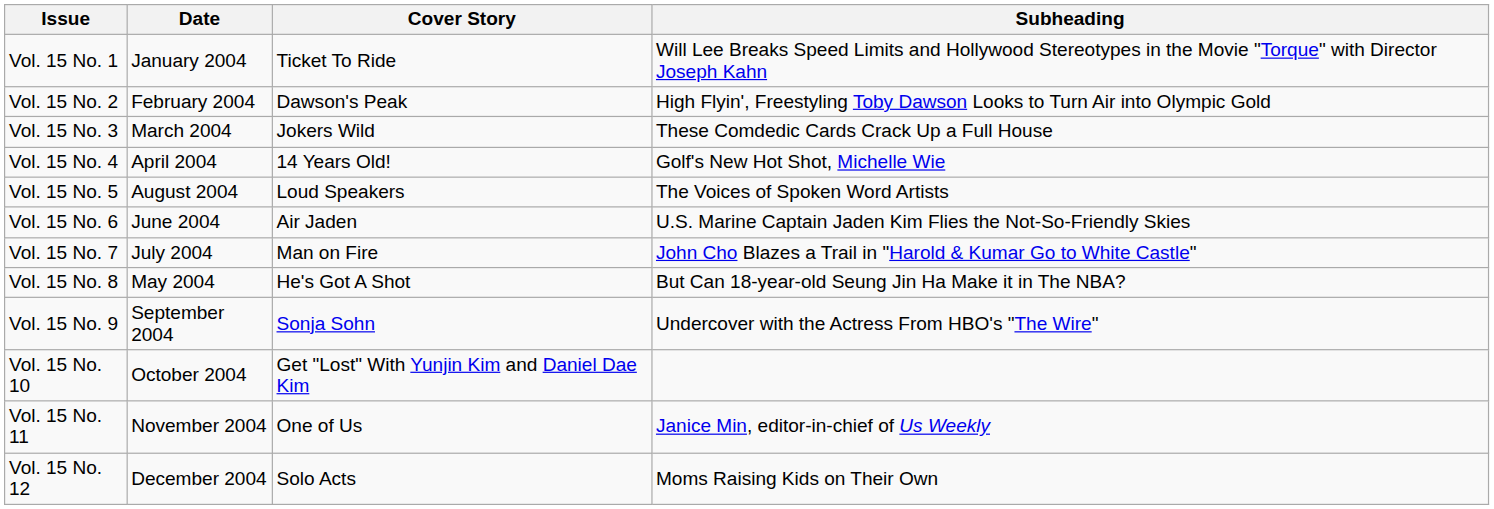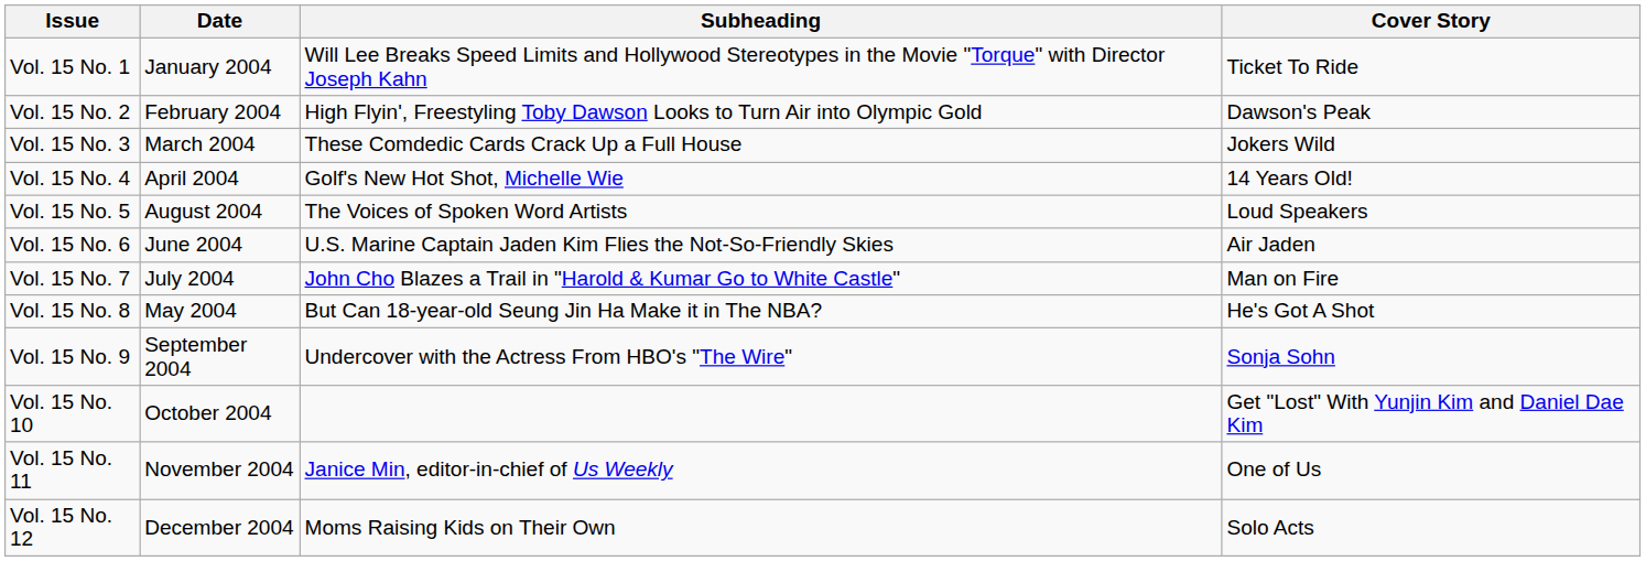columns swapped: Cover Story <-> Subheading
